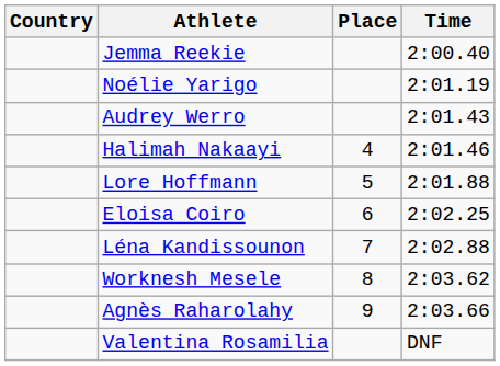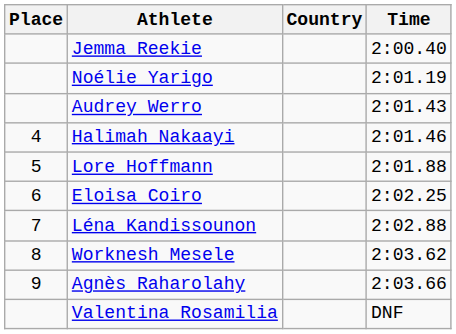columns swapped: Place <-> Country
